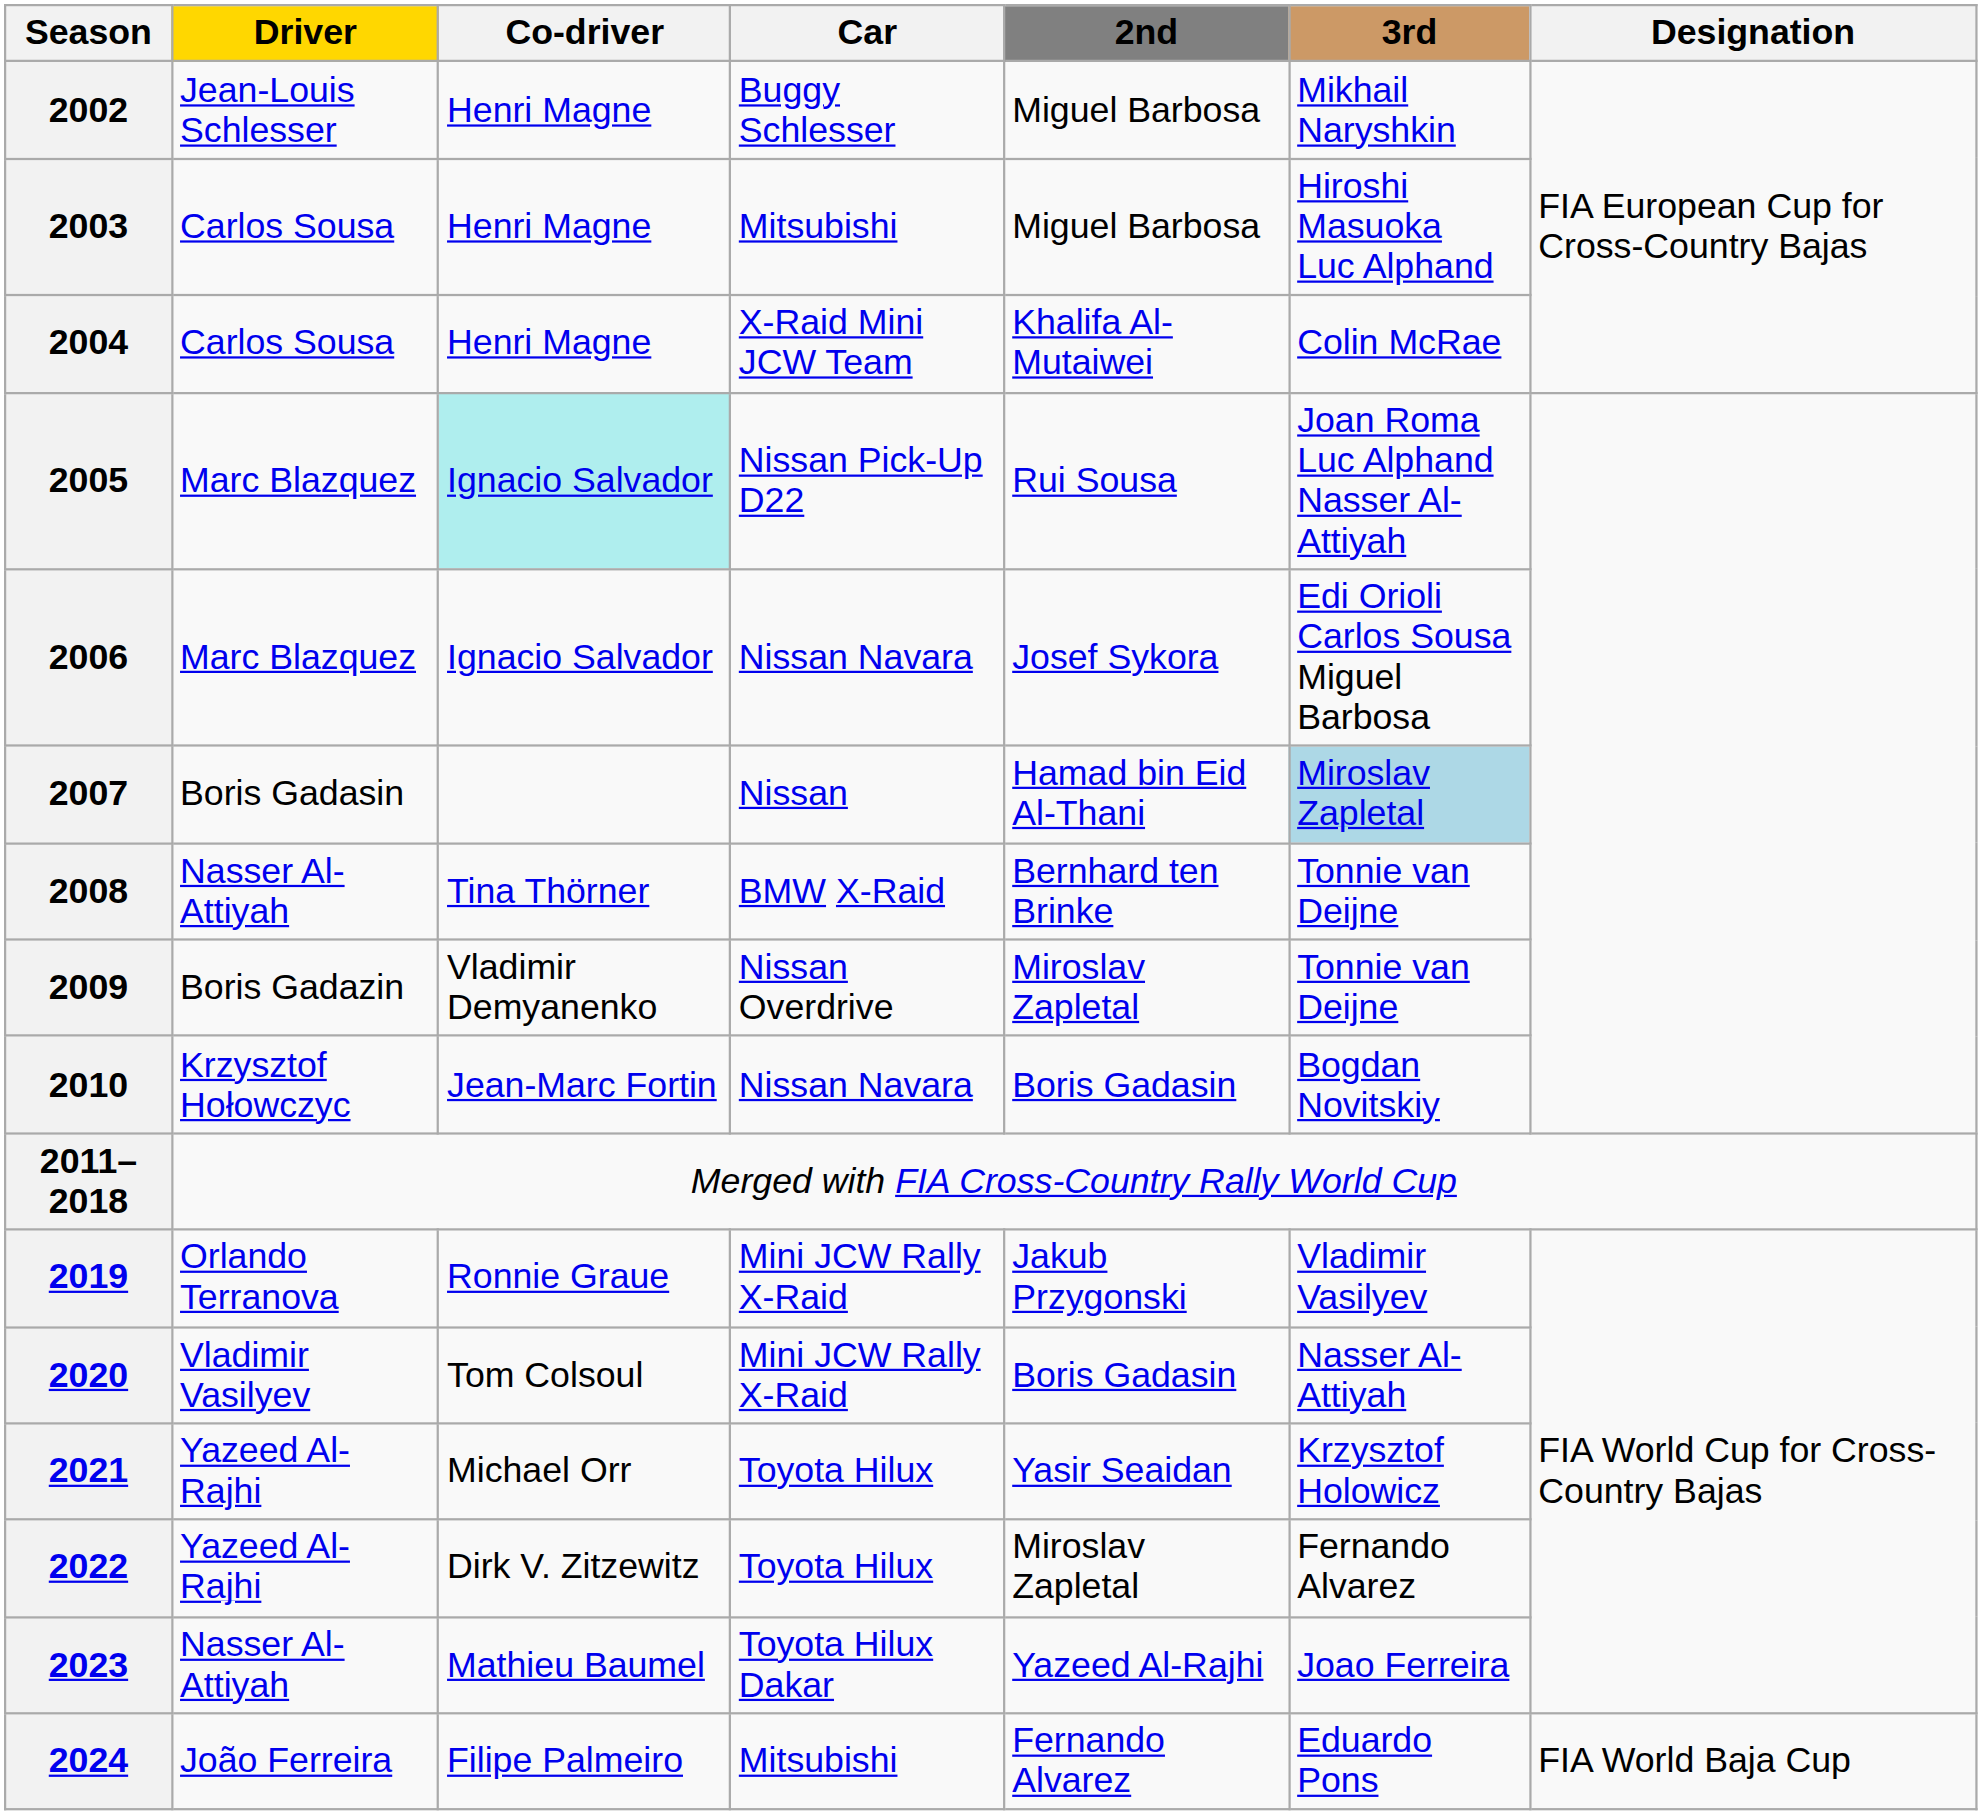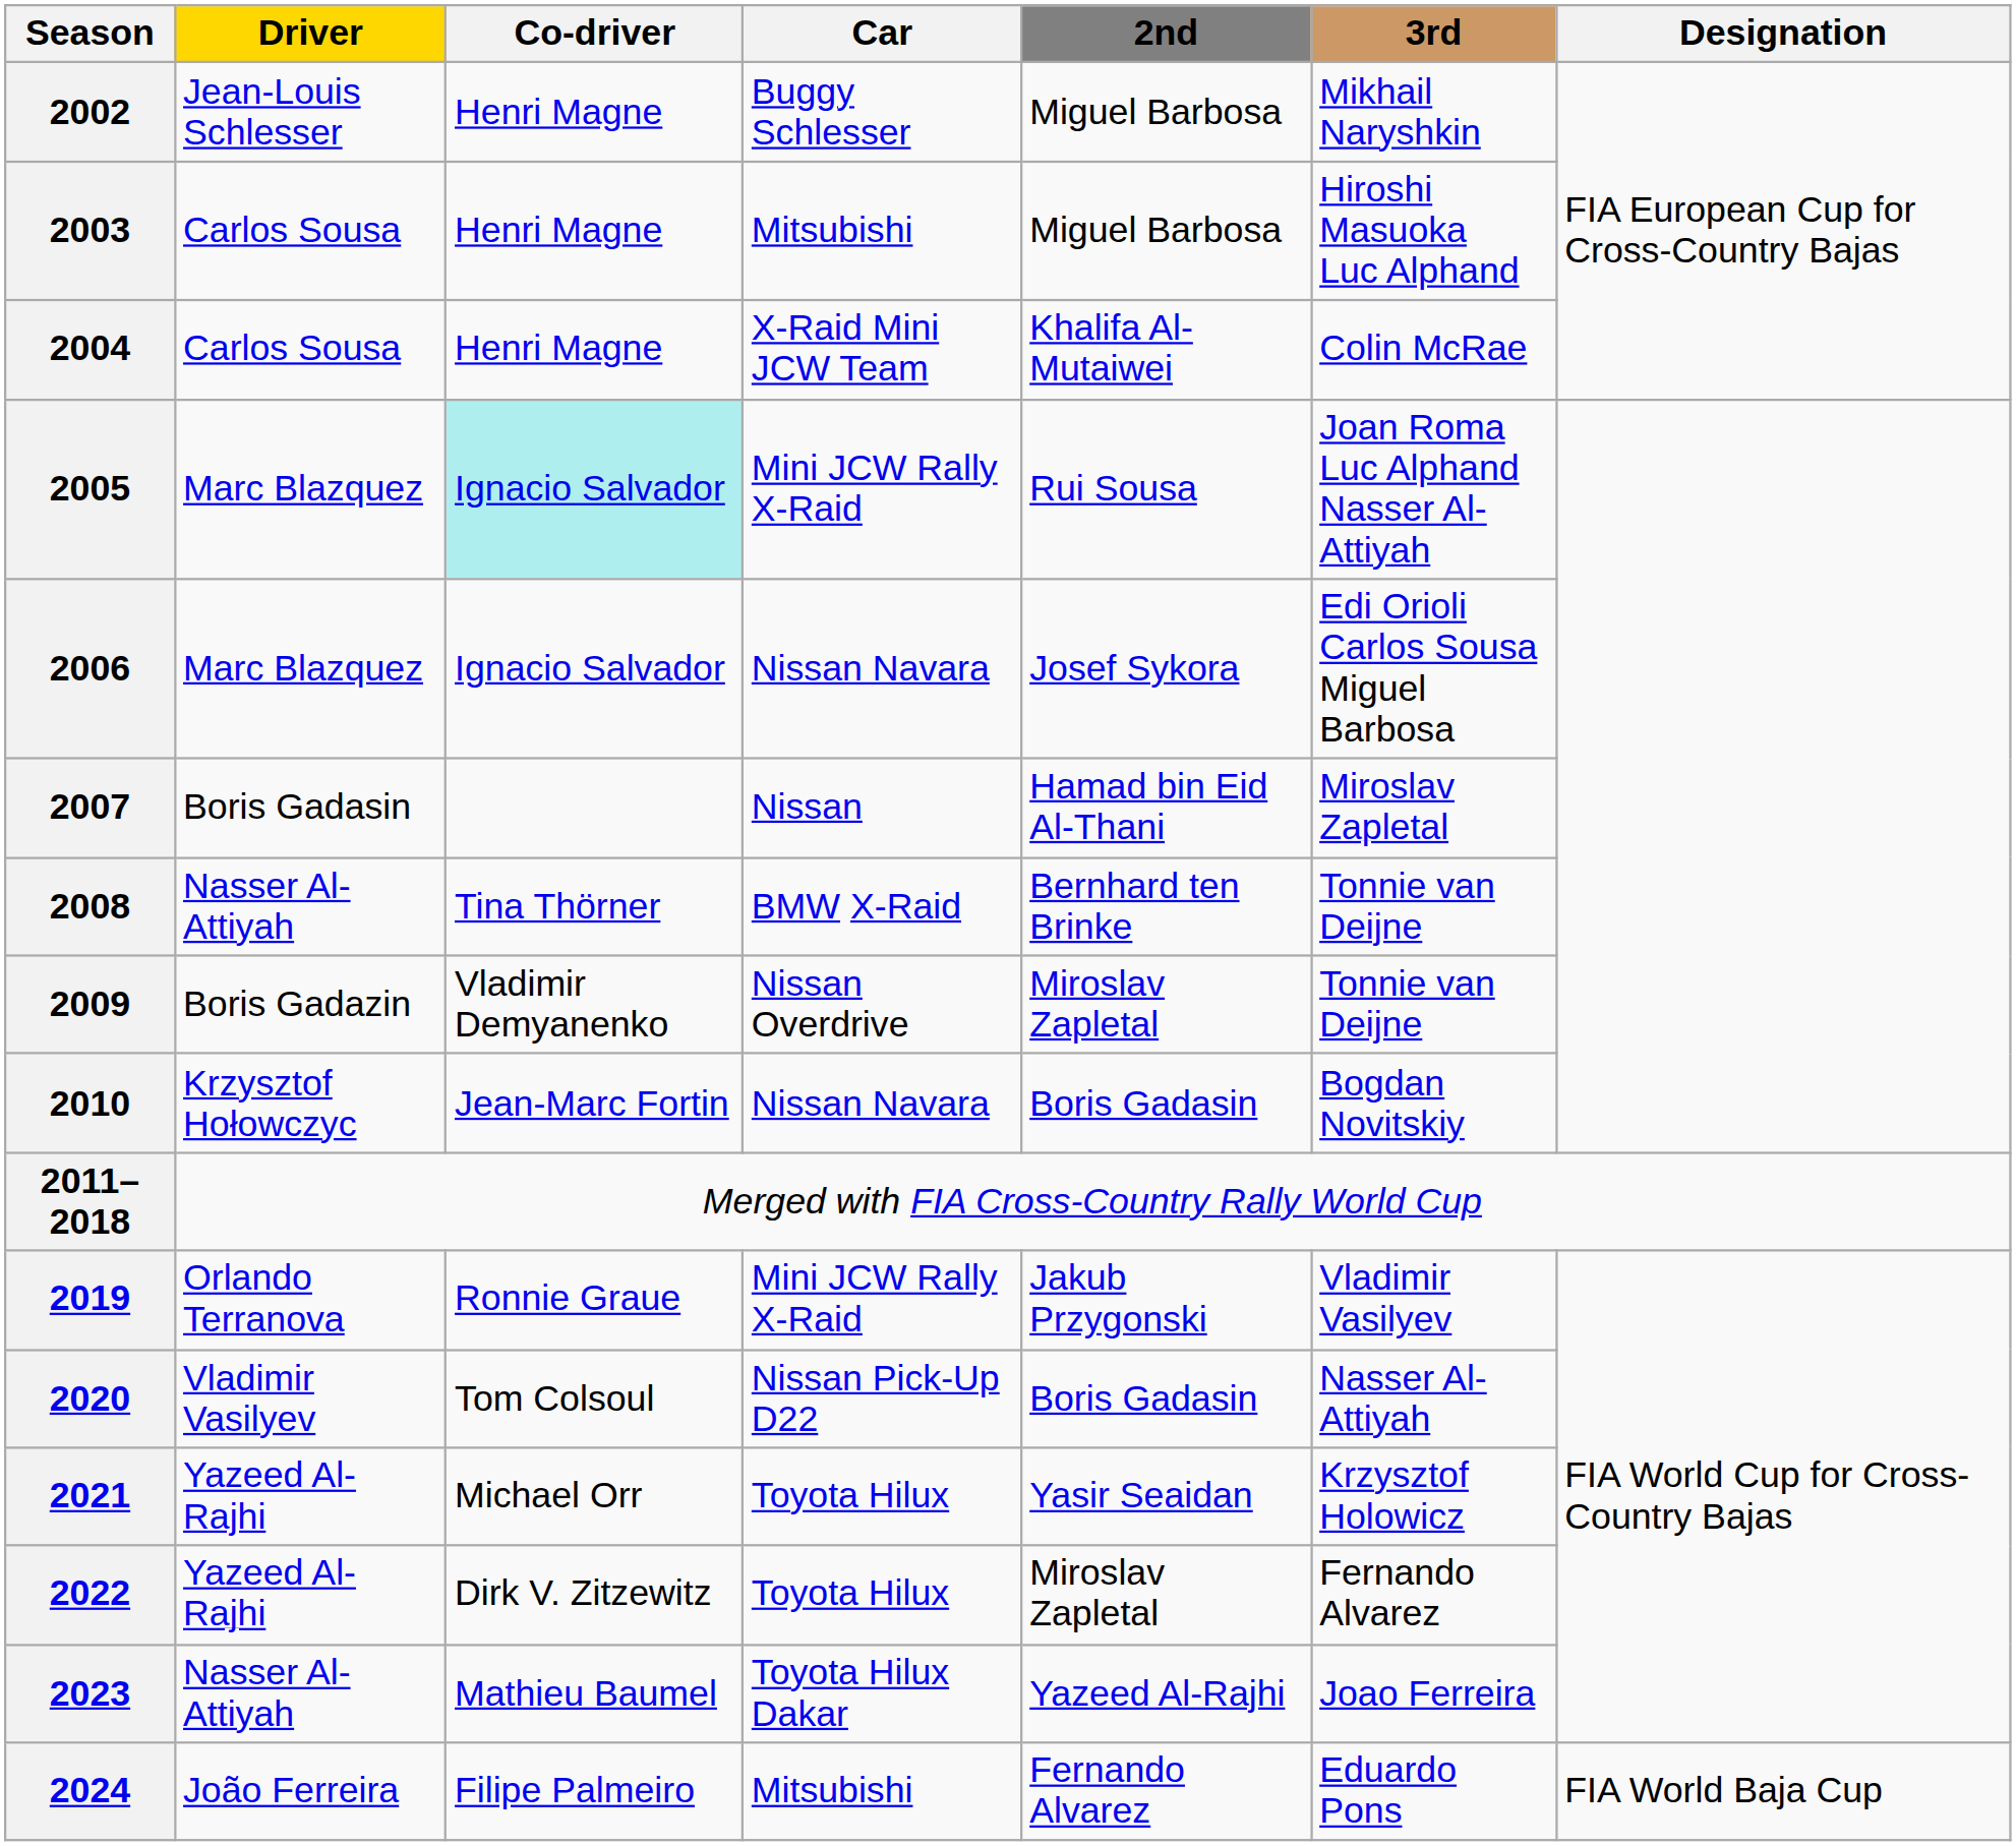2005 | Car: Nissan Pick-Up D22 -> Mini JCW Rally X-Raid
2007 | 3rd: lightblue background -> no background
2020 | Car: Mini JCW Rally X-Raid -> Nissan Pick-Up D22
